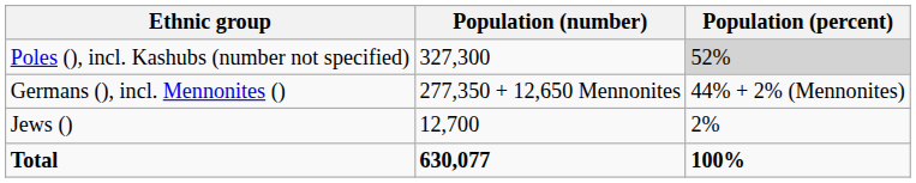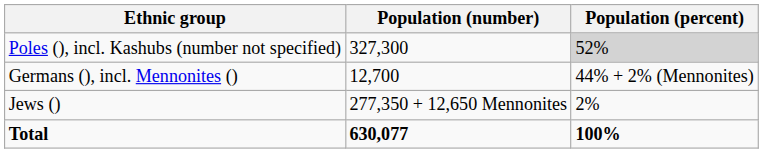Germans (), incl. Mennonites () | Population (number): 277,350 + 12,650 Mennonites -> 12,700
Jews () | Population (number): 12,700 -> 277,350 + 12,650 Mennonites
